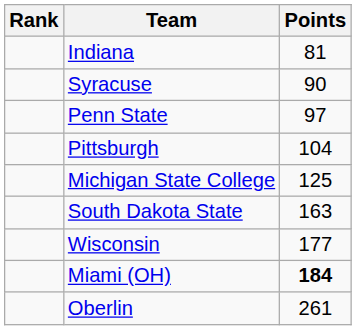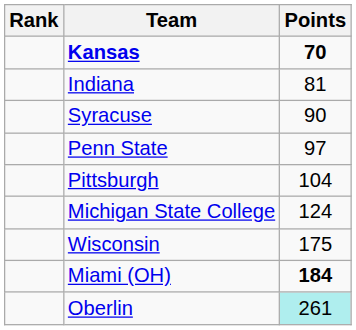+ row: Kansas | 70
Michigan State College | Points: 125 -> 124
- row: South Dakota State | 163
Wisconsin | Points: 177 -> 175
Oberlin | Points: no background -> paleturquoise background
